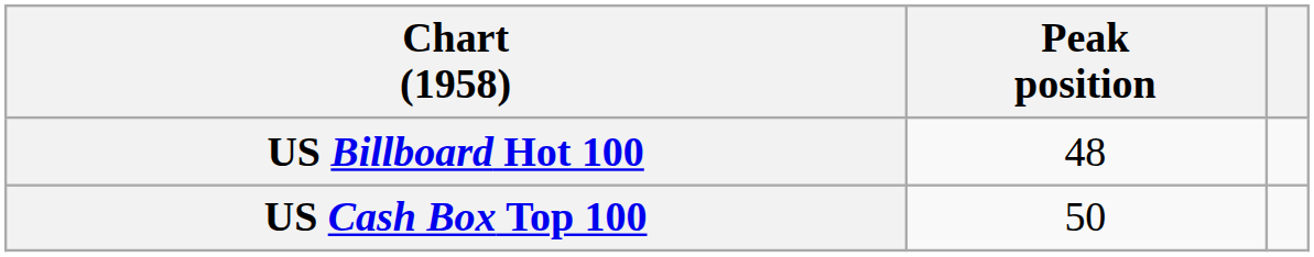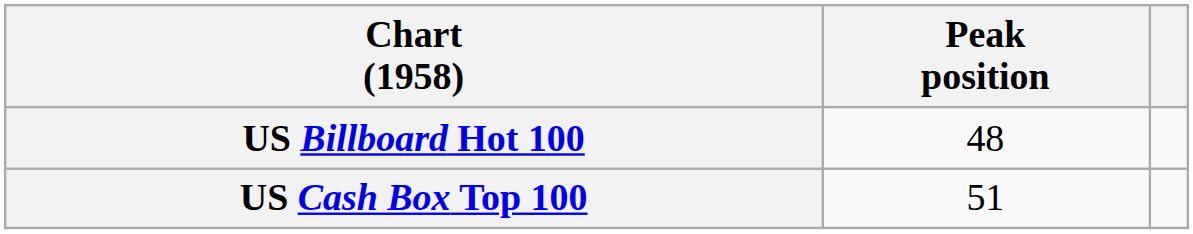US Cash Box Top 100 | Peak position: 50 -> 51
